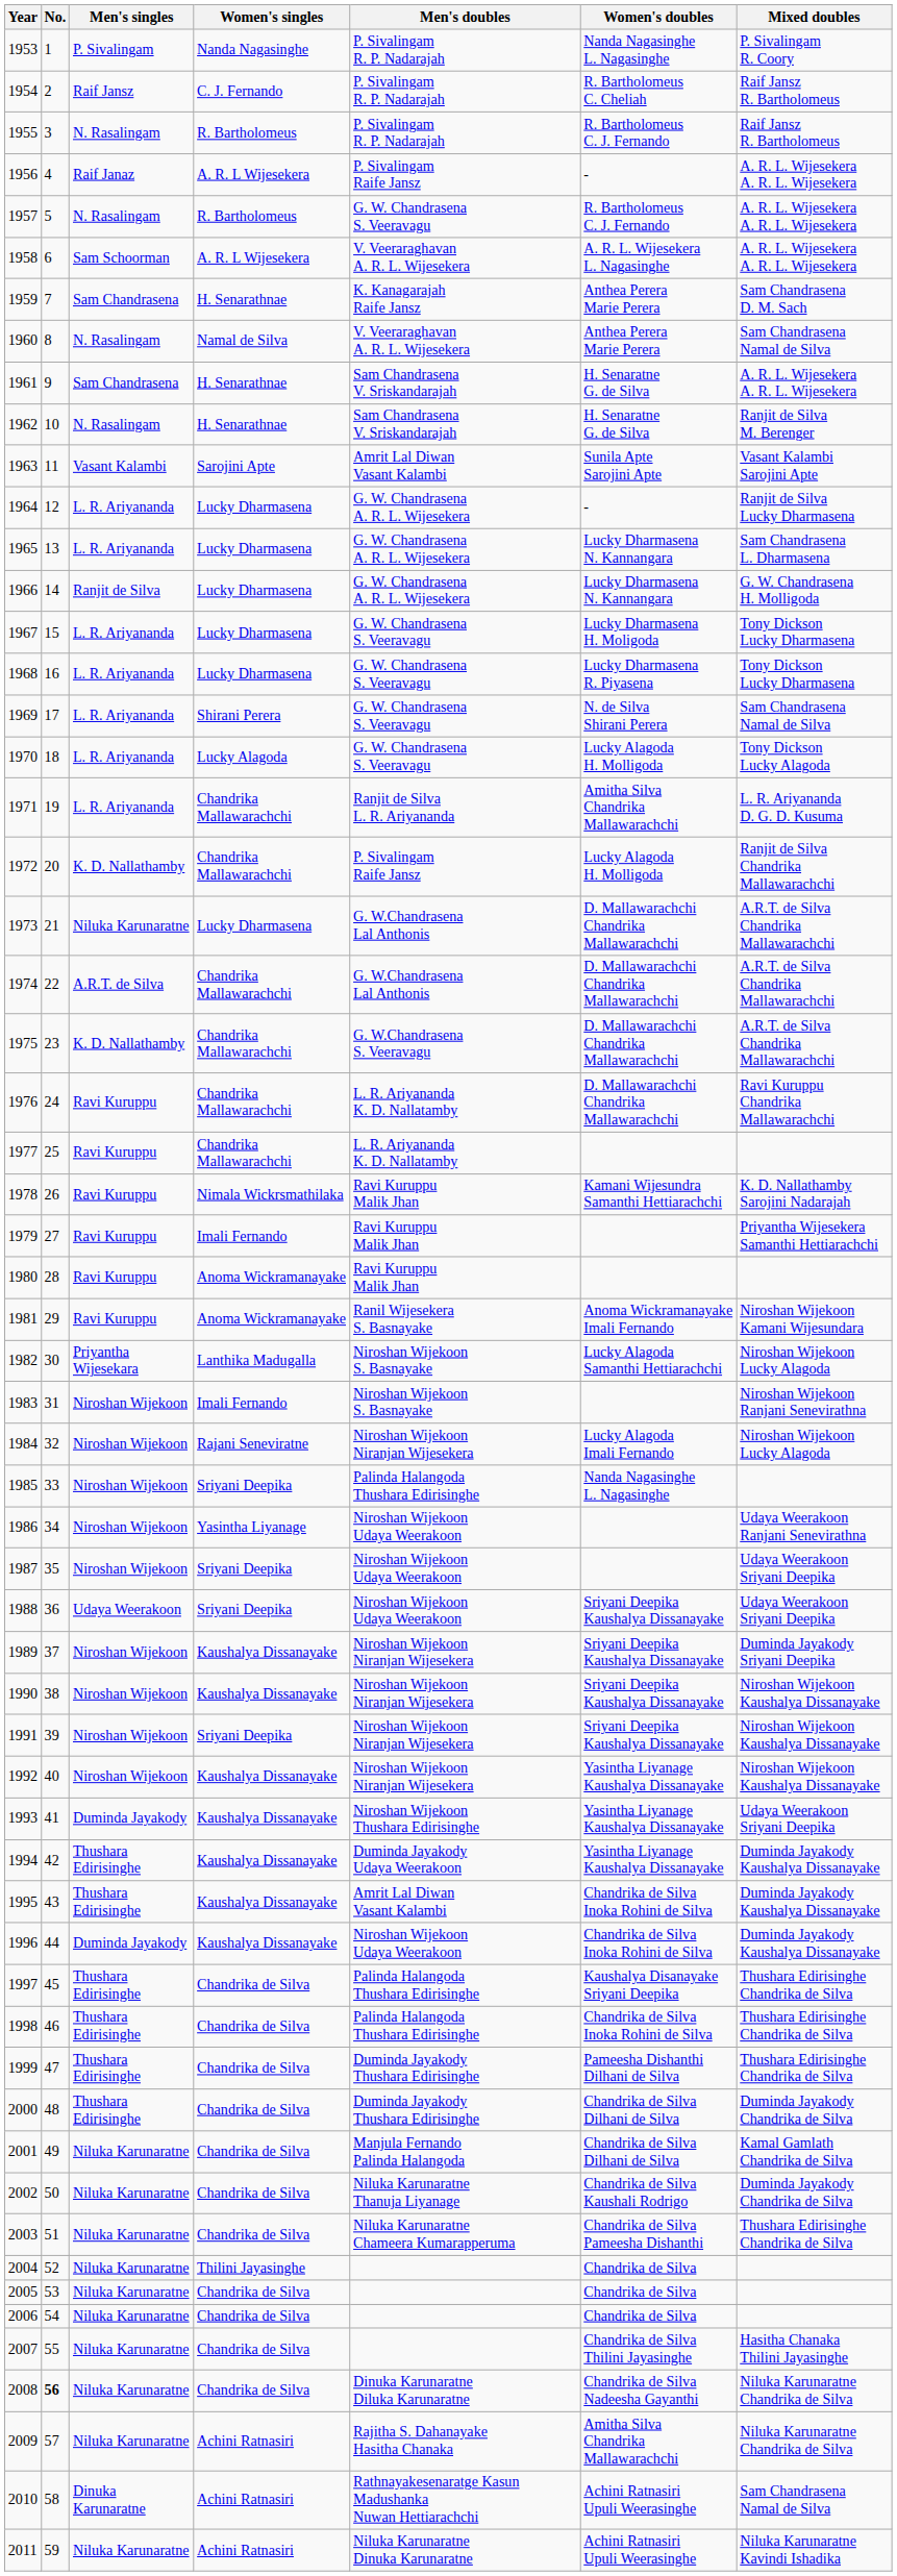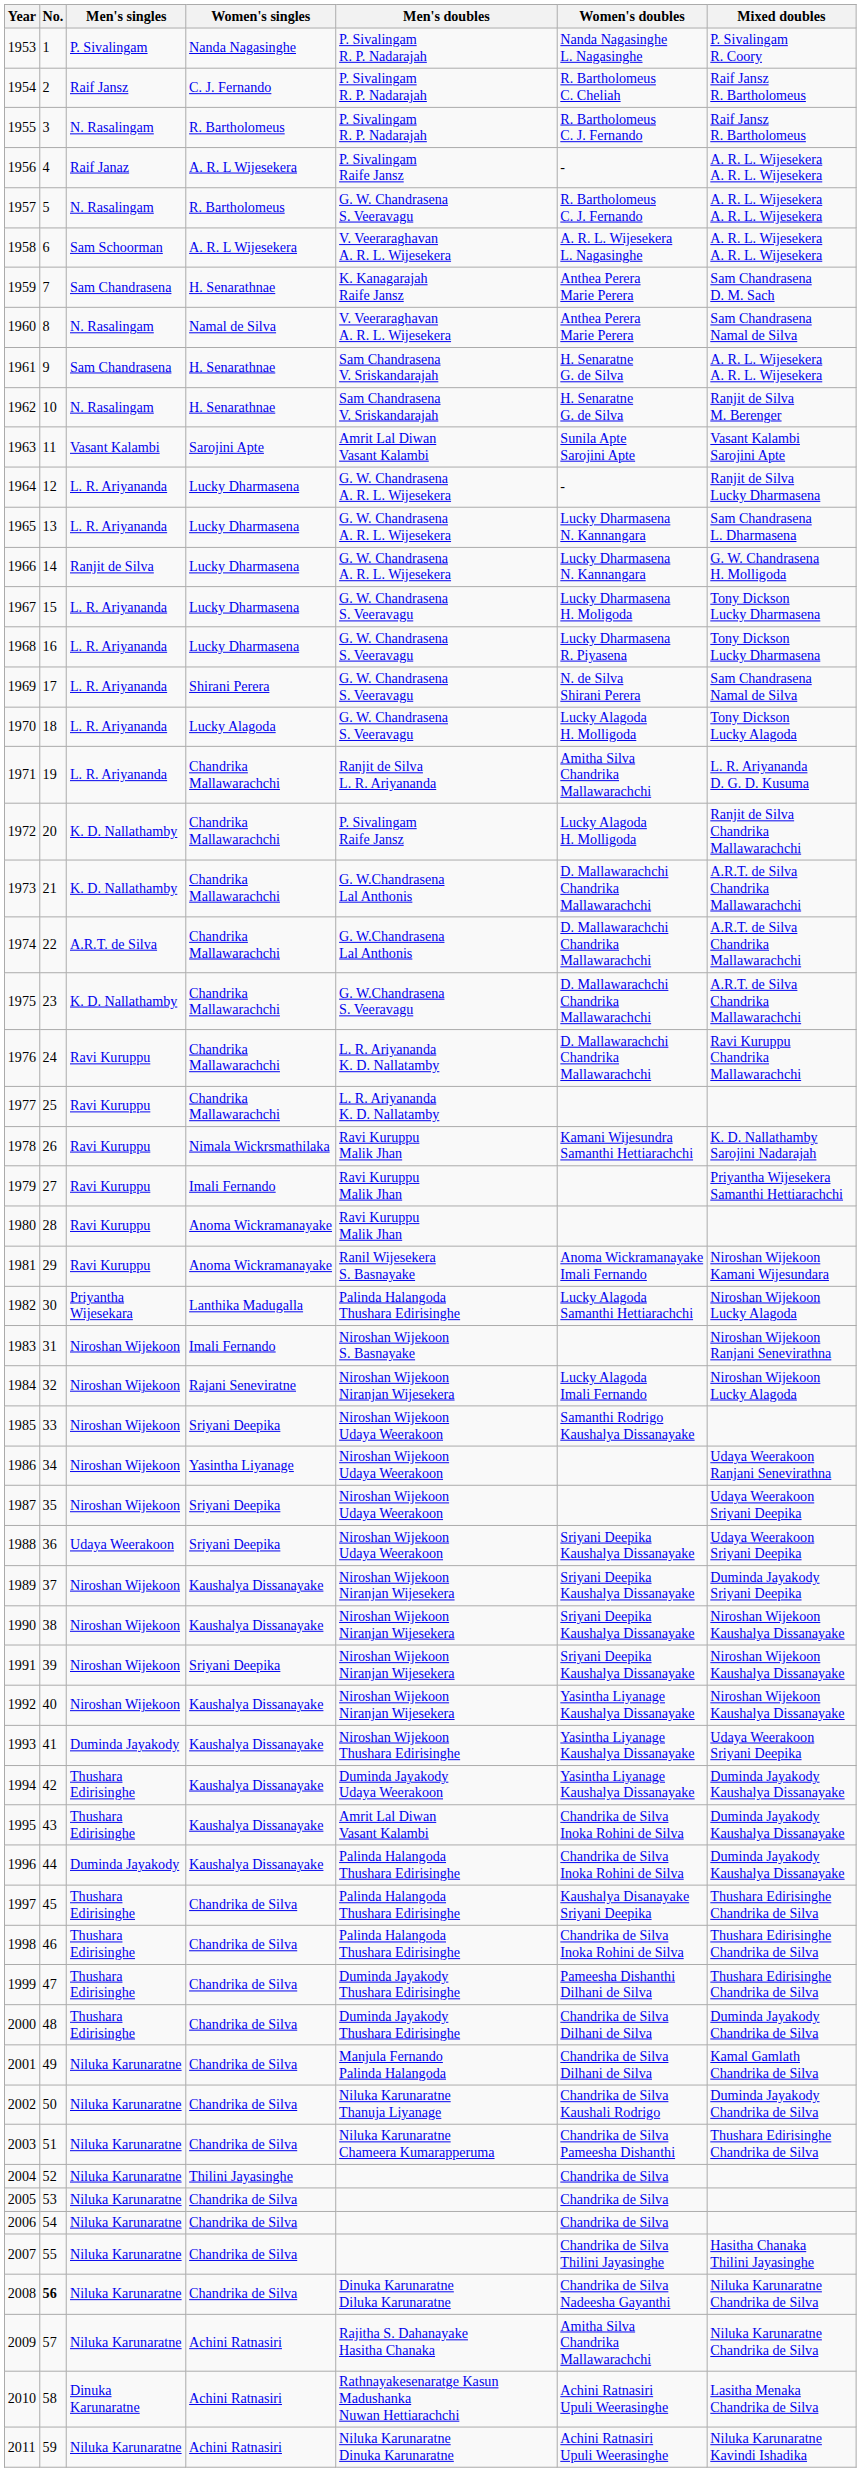1973 | Men's singles: Niluka Karunaratne -> K. D. Nallathamby
1973 | Women's singles: Lucky Dharmasena -> Chandrika Mallawarachchi
1982 | Men's doubles: Niroshan Wijekoon S. Basnayake -> Palinda Halangoda Thushara Edirisinghe
1985 | Men's doubles: Palinda Halangoda Thushara Edirisinghe -> Niroshan Wijekoon Udaya Weerakoon
1985 | Women's doubles: Nanda Nagasinghe L. Nagasinghe -> Samanthi Rodrigo Kaushalya Dissanayake
1996 | Men's doubles: Niroshan Wijekoon Udaya Weerakoon -> Palinda Halangoda Thushara Edirisinghe
2010 | Mixed doubles: Sam Chandrasena Namal de Silva -> Lasitha Menaka Chandrika de Silva
